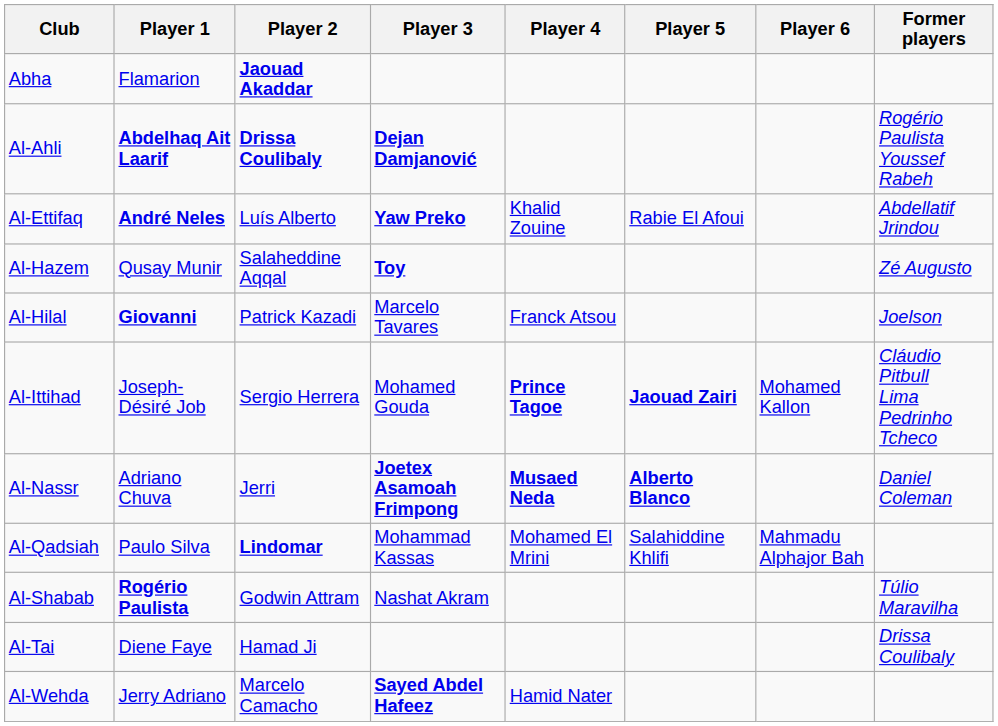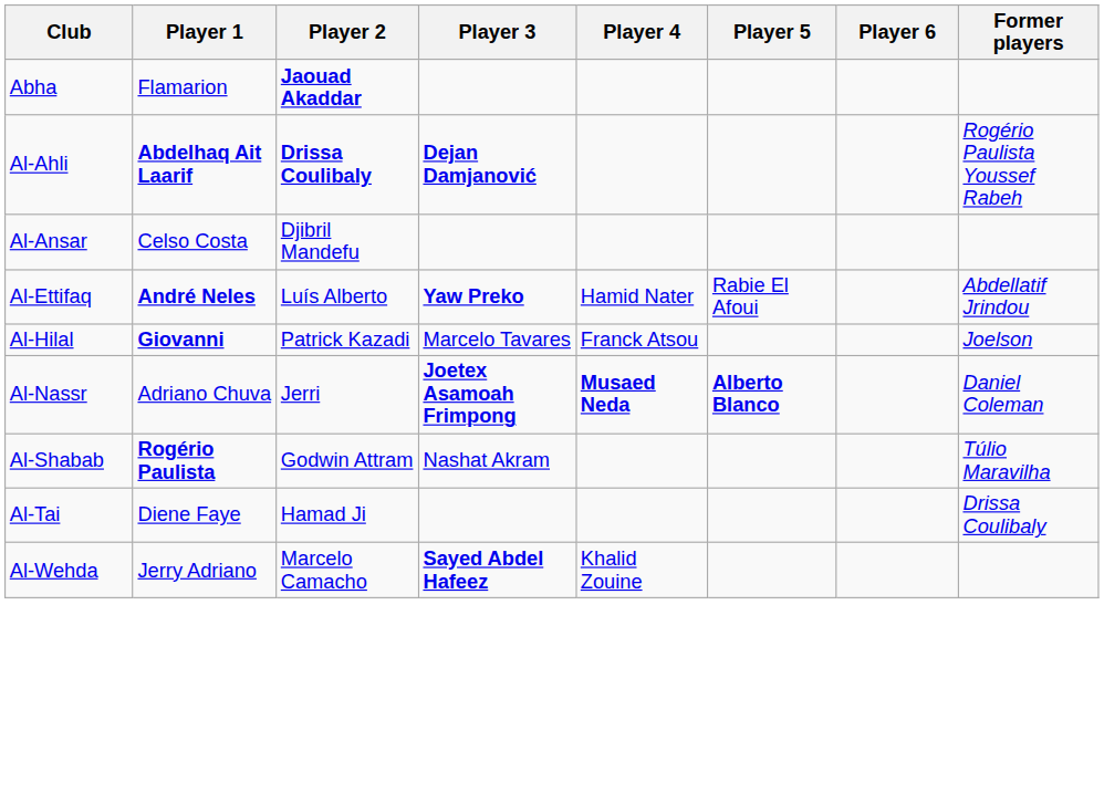+ row: Al-Ansar | Celso Costa | Djibril Mandefu
Al-Ettifaq | Player 4: Khalid Zouine -> Hamid Nater
- row: Al-Hazem | Qusay Munir | Salaheddine Aqqal | Toy | Zé Augusto
- row: Al-Ittihad | Joseph-Désiré Job | Sergio Herrera | Mohamed Gouda | Prince Tagoe | Jaouad Zairi | Mohamed Kallon | Cláudio Pitbull Lima Pedrinho Tcheco
- row: Al-Qadsiah | Paulo Silva | Lindomar | Mohammad Kassas | Mohamed El Mrini | Salahiddine Khlifi | Mahmadu Alphajor Bah
Al-Wehda | Player 4: Hamid Nater -> Khalid Zouine
